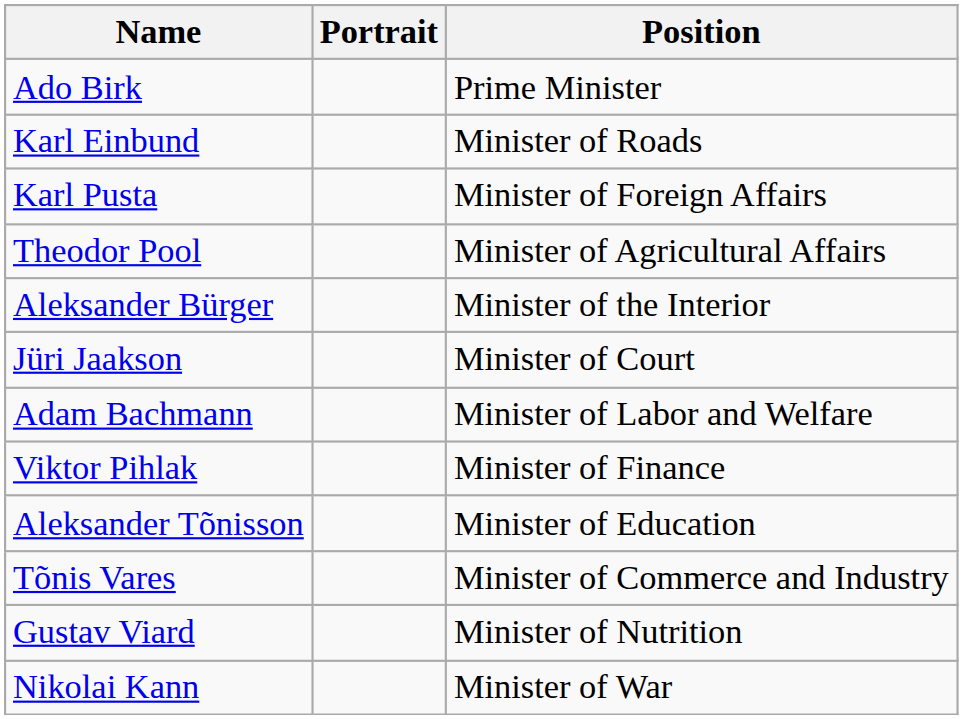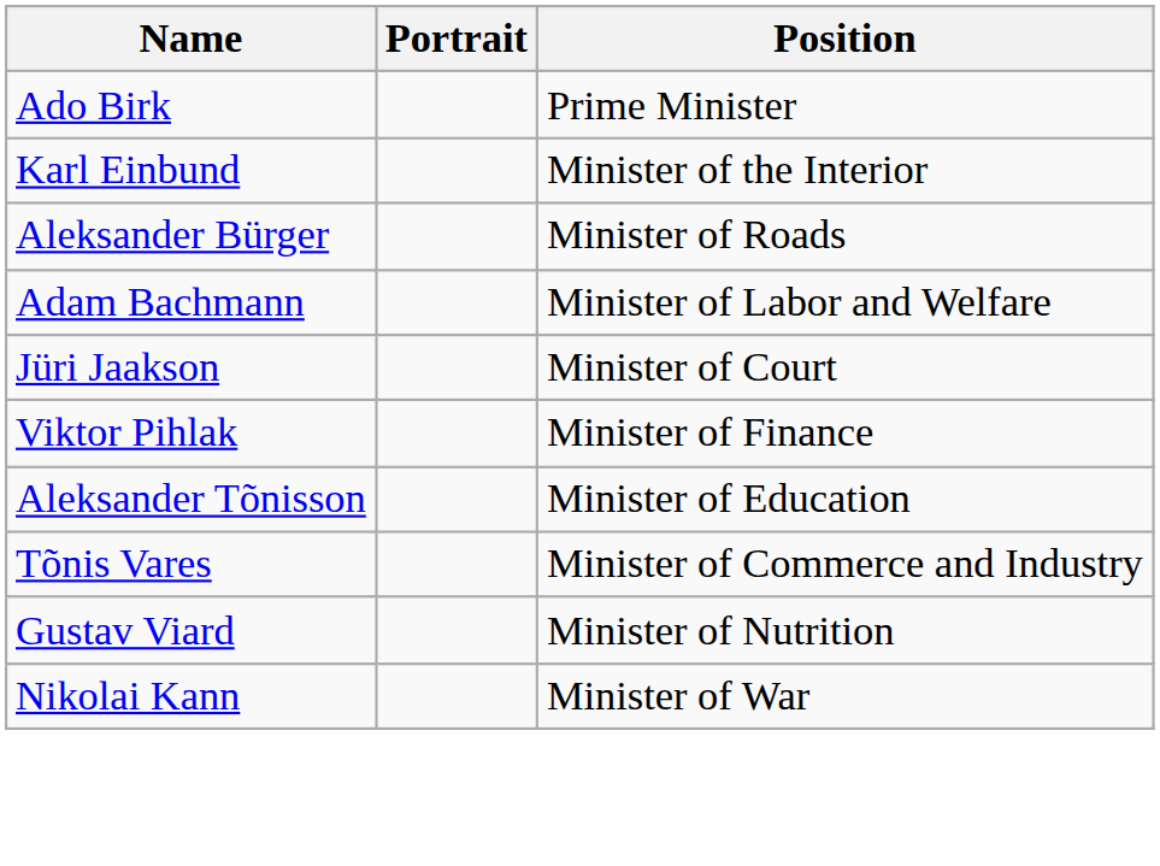Karl Einbund | Position: Minister of Roads -> Minister of the Interior
- row: Karl Pusta | Minister of Foreign Affairs
- row: Theodor Pool | Minister of Agricultural Affairs
Aleksander Bürger | Position: Minister of the Interior -> Minister of Roads
rows swapped: Jüri Jaakson <-> Adam Bachmann
